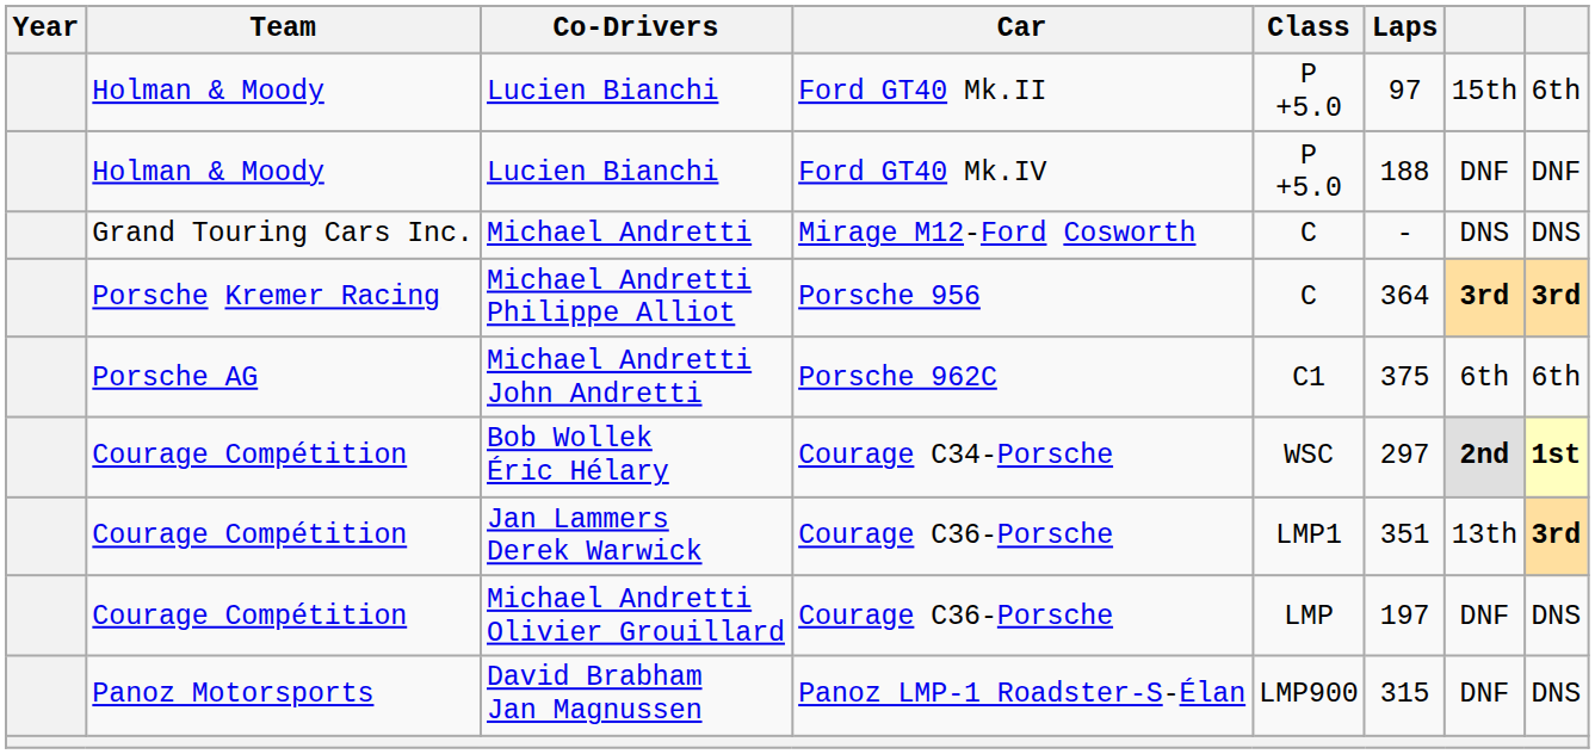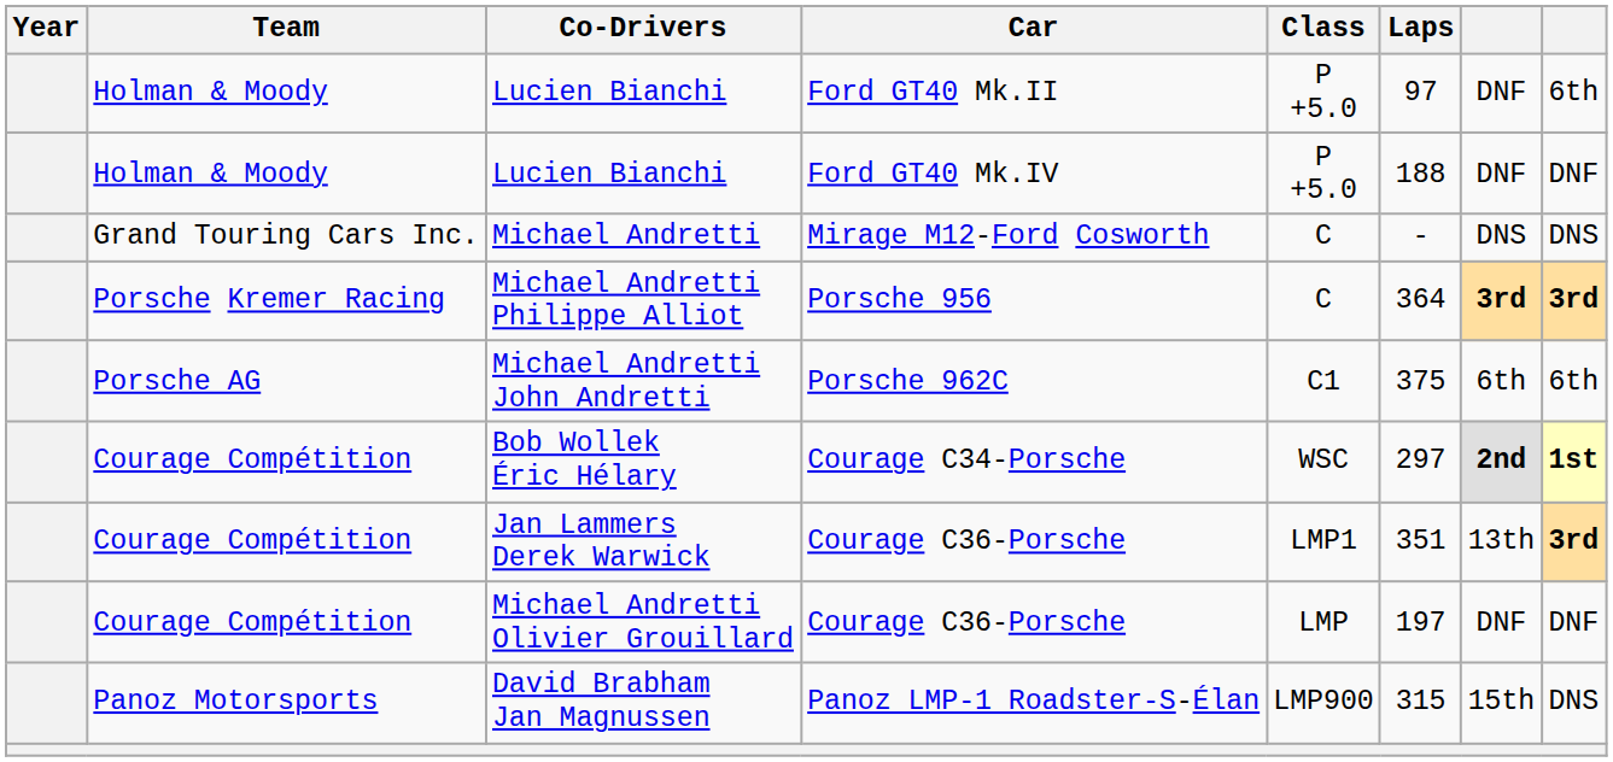Lucien Bianchi / Ford GT40 Mk.II | column 7: 15th -> DNF
Michael Andretti Olivier Grouillard | column 8: DNS -> DNF
David Brabham Jan Magnussen | column 7: DNF -> 15th
